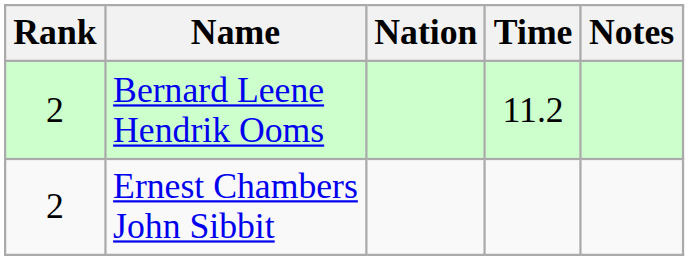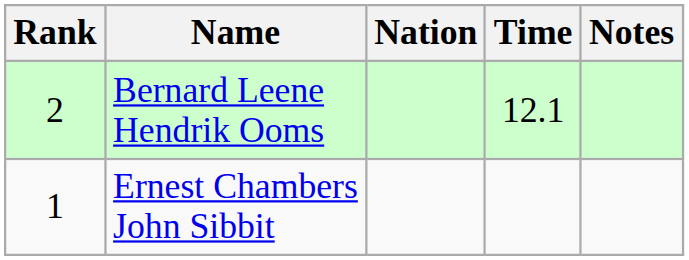Bernard Leene Hendrik Ooms | Time: 11.2 -> 12.1
Ernest Chambers John Sibbit | Rank: 2 -> 1
